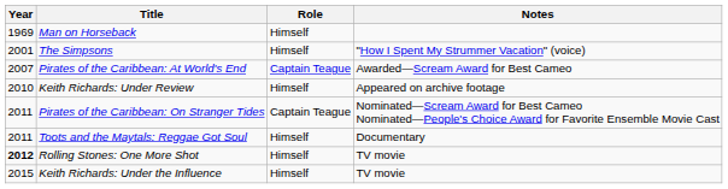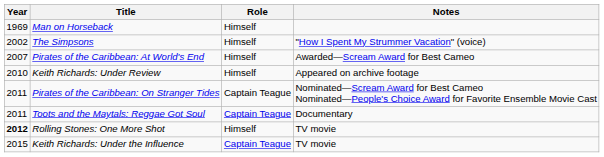The Simpsons | Year: 2001 -> 2002
Pirates of the Caribbean: At World's End | Role: Captain Teague -> Himself
Toots and the Maytals: Reggae Got Soul | Role: Himself -> Captain Teague
Keith Richards: Under the Influence | Role: Himself -> Captain Teague
